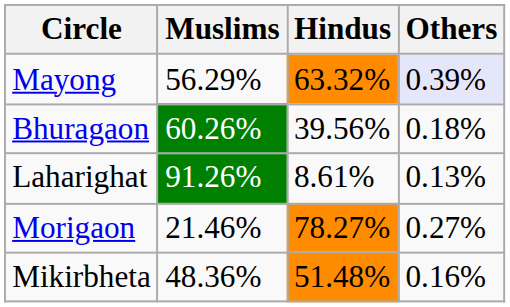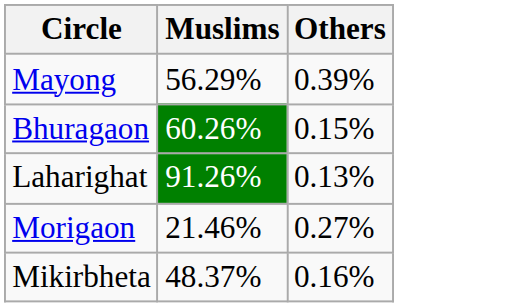- column: Hindus | 63.32% | 39.56% | 8.61% | 78.27% | 51.48%
Mayong | Others: lavender background -> no background
Bhuragaon | Others: 0.18% -> 0.15%
Mikirbheta | Muslims: 48.36% -> 48.37%
